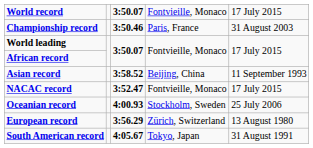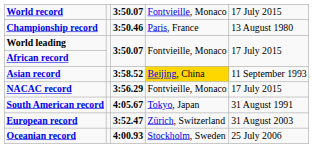Championship record | column 5: 31 August 2003 -> 13 August 1980
Asian record | column 4: no background -> gold background
NACAC record | column 3: 3:52.47 -> 3:56.29
rows swapped: South American record <-> Oceanian record
European record | column 3: 3:56.29 -> 3:52.47
European record | column 5: 13 August 1980 -> 31 August 2003
